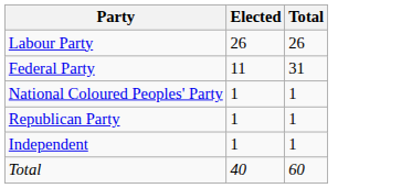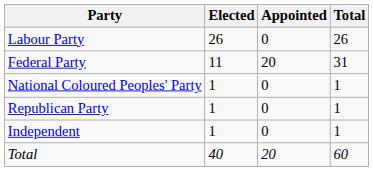+ column: Appointed | 0 | 20 | 0 | 0 | 0 | 20
